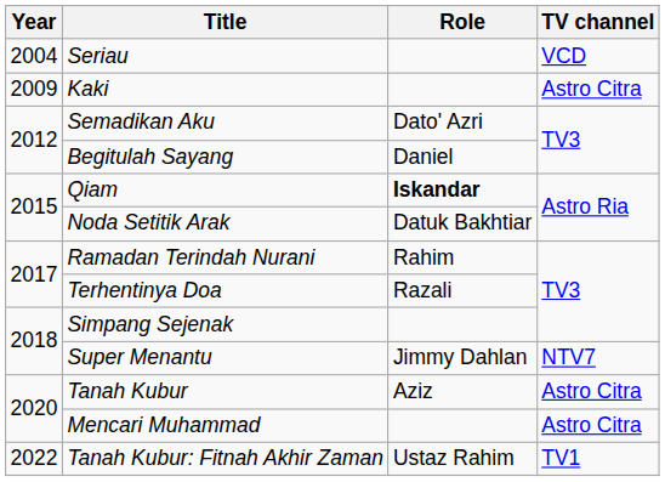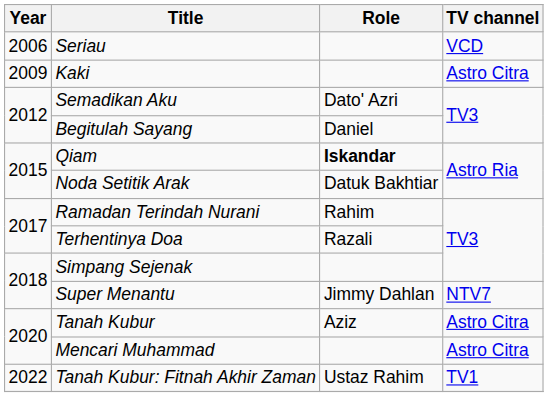Seriau | Year: 2004 -> 2006
